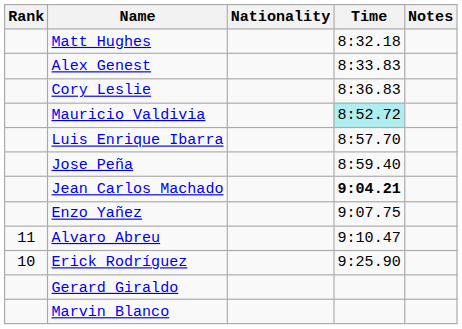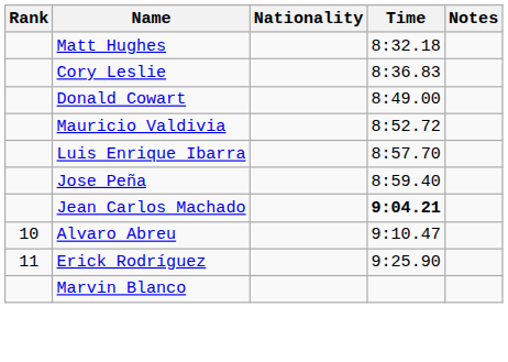- row: Alex Genest | 8:33.83
+ row: Donald Cowart | 8:49.00
Mauricio Valdivia | Time: paleturquoise background -> no background
- row: Enzo Yañez | 9:07.75
Alvaro Abreu | Rank: 11 -> 10
Erick Rodríguez | Rank: 10 -> 11
- row: Gerard Giraldo
